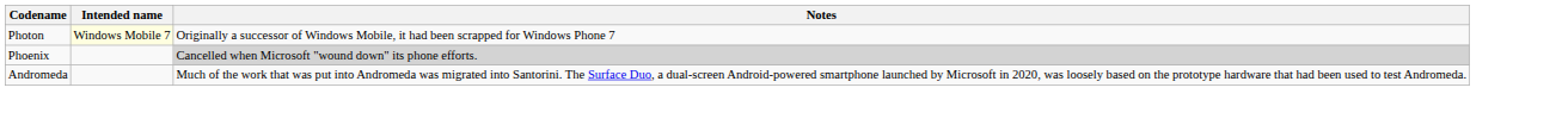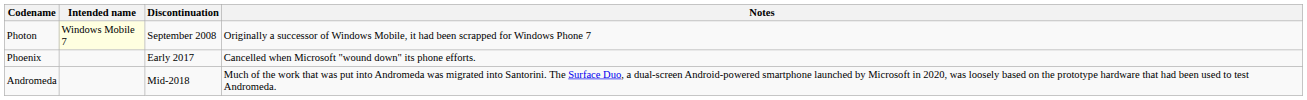+ column: Discontinuation | September 2008 | Early 2017 | Mid-2018
Phoenix | Notes: lightgrey background -> no background
